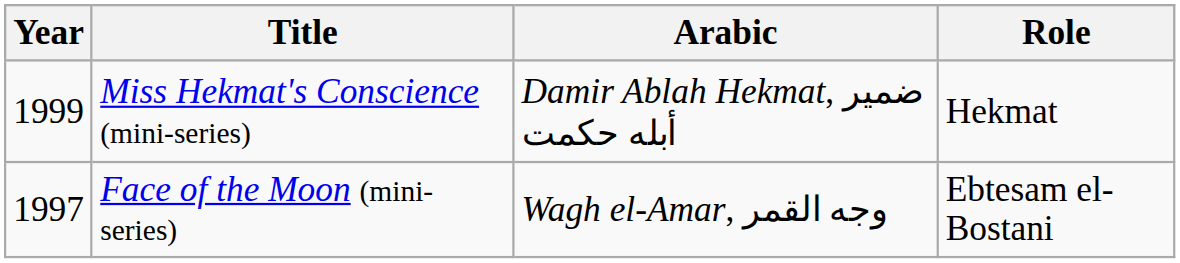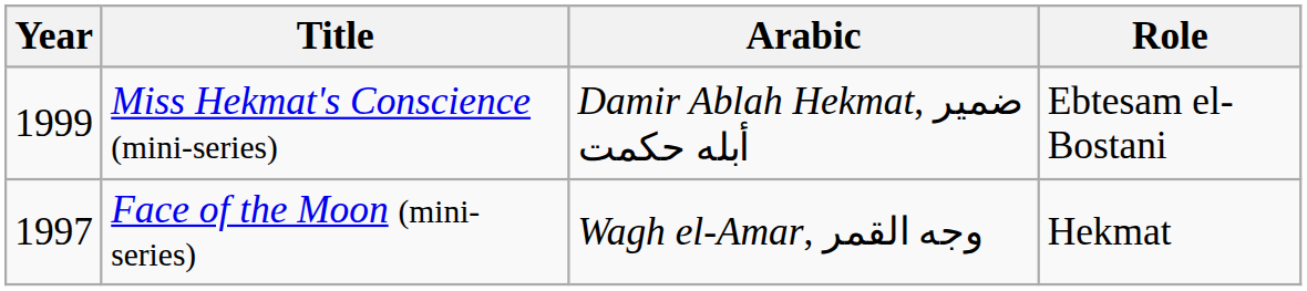Miss Hekmat's Conscience (mini-series) | Role: Hekmat -> Ebtesam el-Bostani
Face of the Moon (mini-series) | Role: Ebtesam el-Bostani -> Hekmat
